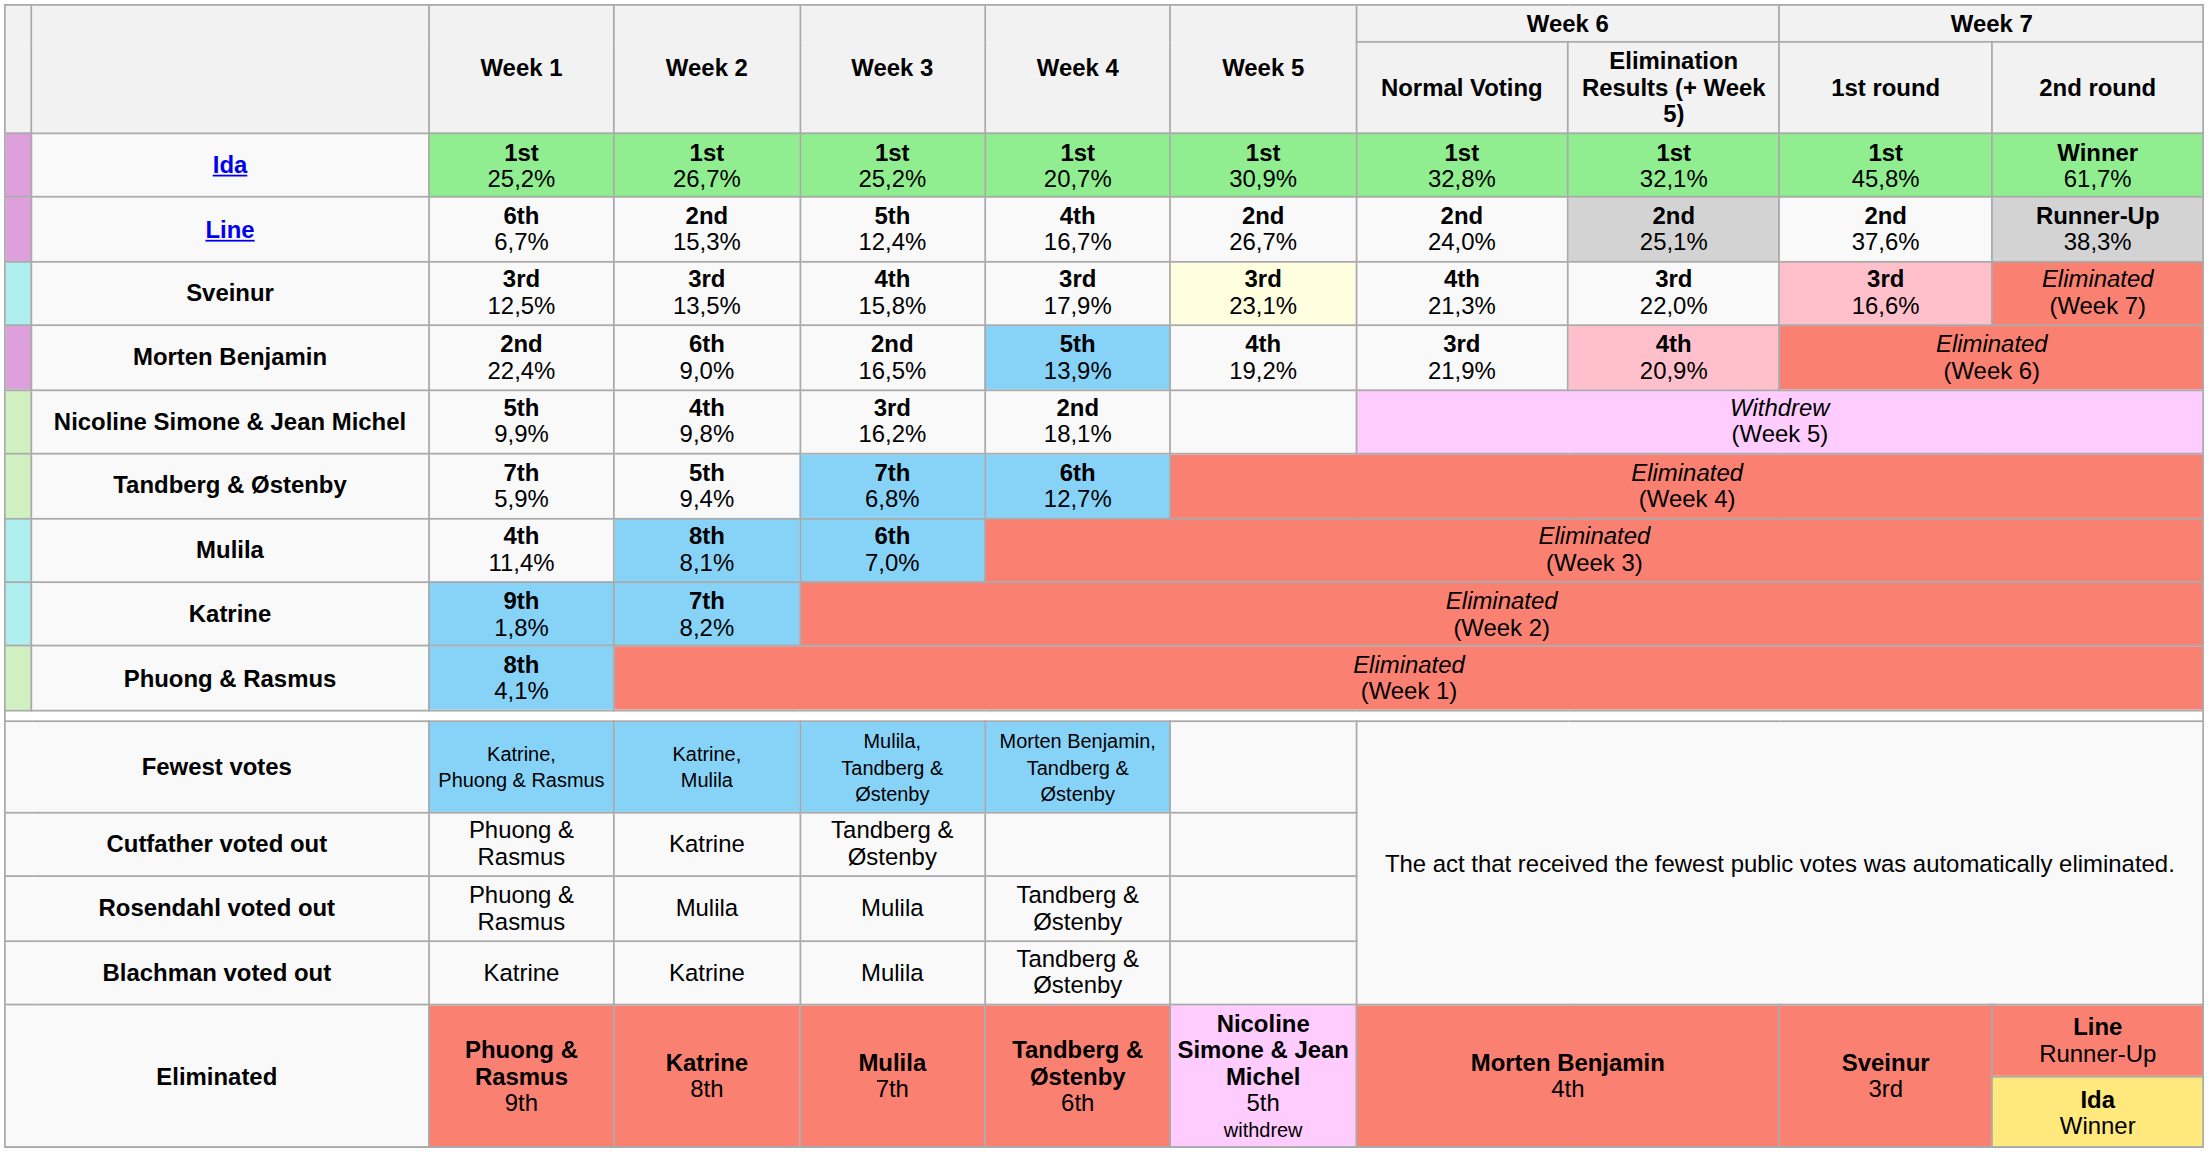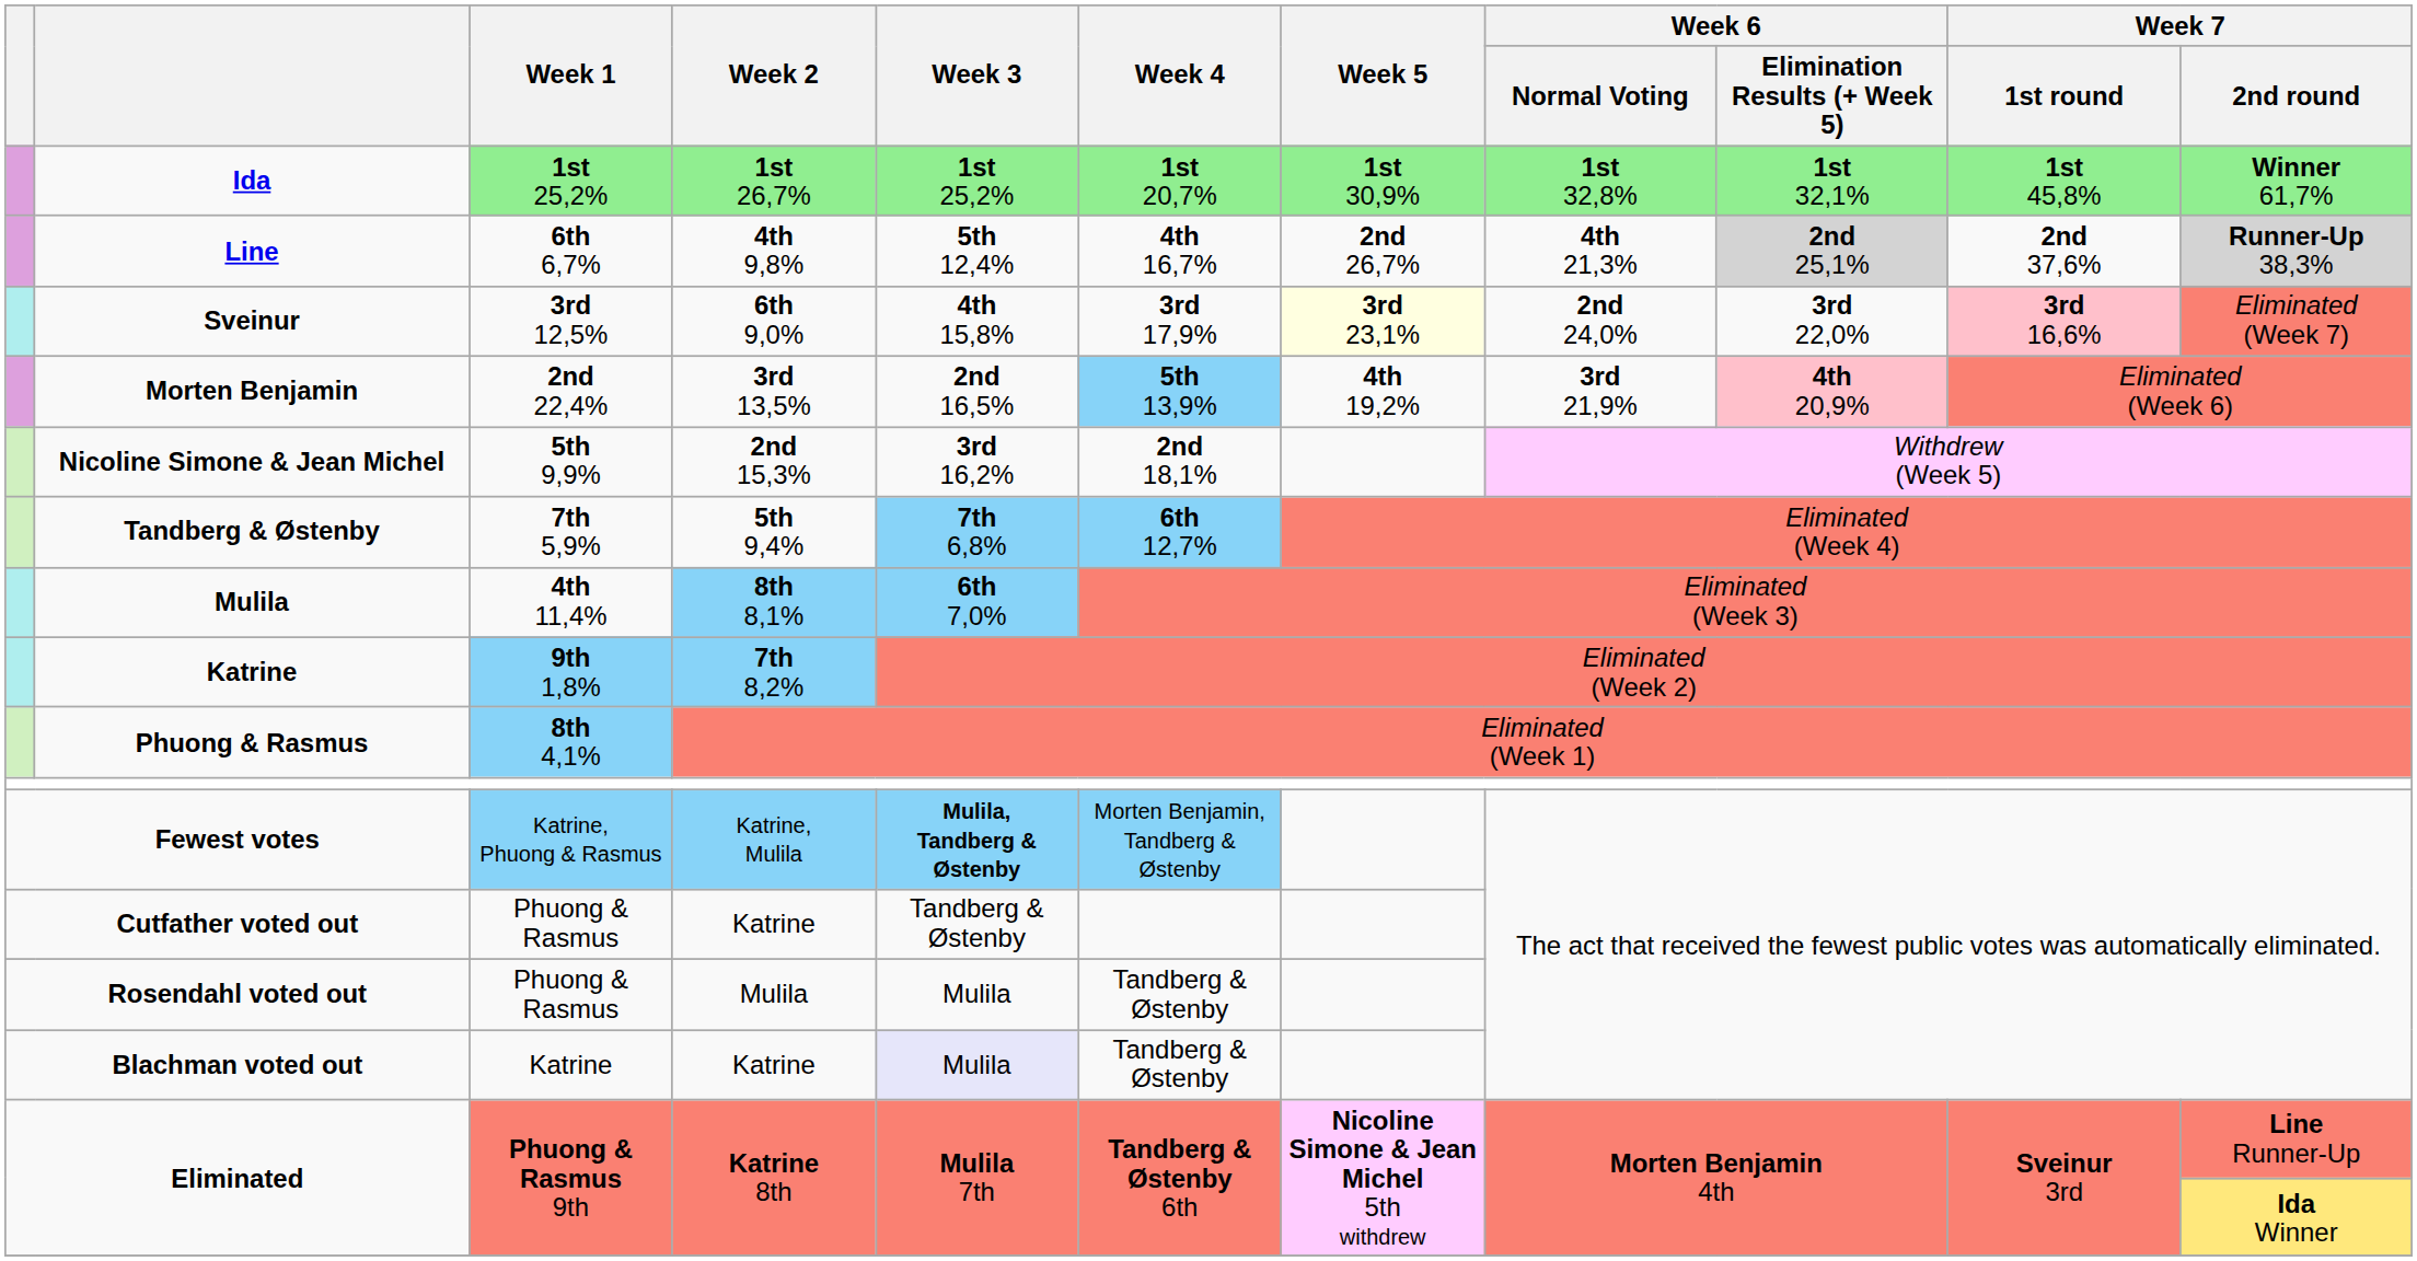Line | Week 2: 2nd 15,3% -> 4th 9,8%
Line | Week 6 / Normal Voting: 2nd 24,0% -> 4th 21,3%
Sveinur | Week 2: 3rd 13,5% -> 6th 9,0%
Sveinur | Week 6 / Normal Voting: 4th 21,3% -> 2nd 24,0%
Morten Benjamin | Week 2: 6th 9,0% -> 3rd 13,5%
Nicoline Simone & Jean Michel | Week 2: 4th 9,8% -> 2nd 15,3%
Fewest votes | Week 3: normal -> bold
Blachman voted out | Week 3: no background -> lavender background
